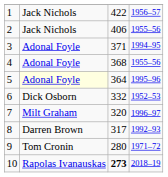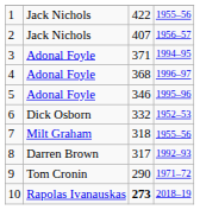1 | column 4: 1956–57 -> 1955–56
2 | column 3: 406 -> 407
2 | column 4: 1955–56 -> 1956–57
4 | column 4: 1955–56 -> 1996–97
5 | column 2: lightyellow background -> no background
5 | column 3: 364 -> 346
7 | column 3: 320 -> 318
7 | column 4: 1996–97 -> 1955–56
9 | column 3: 280 -> 290
